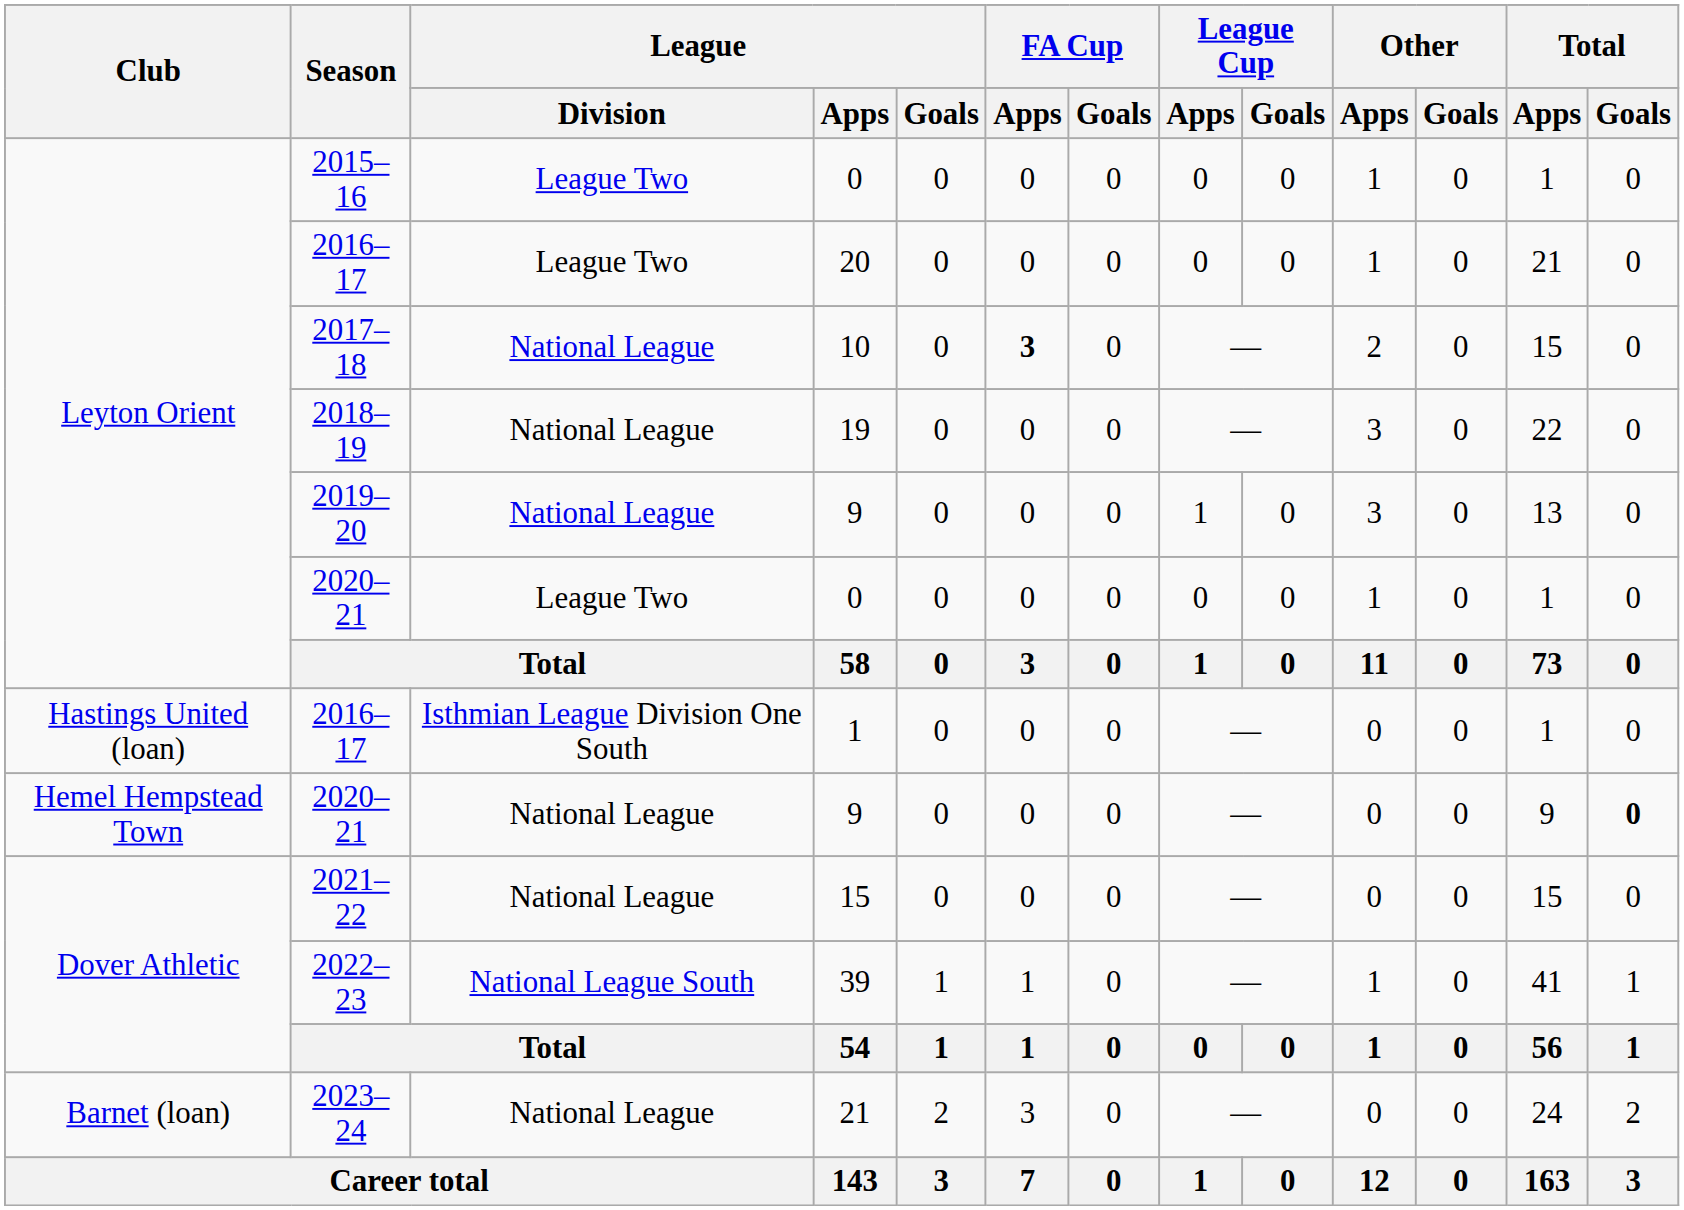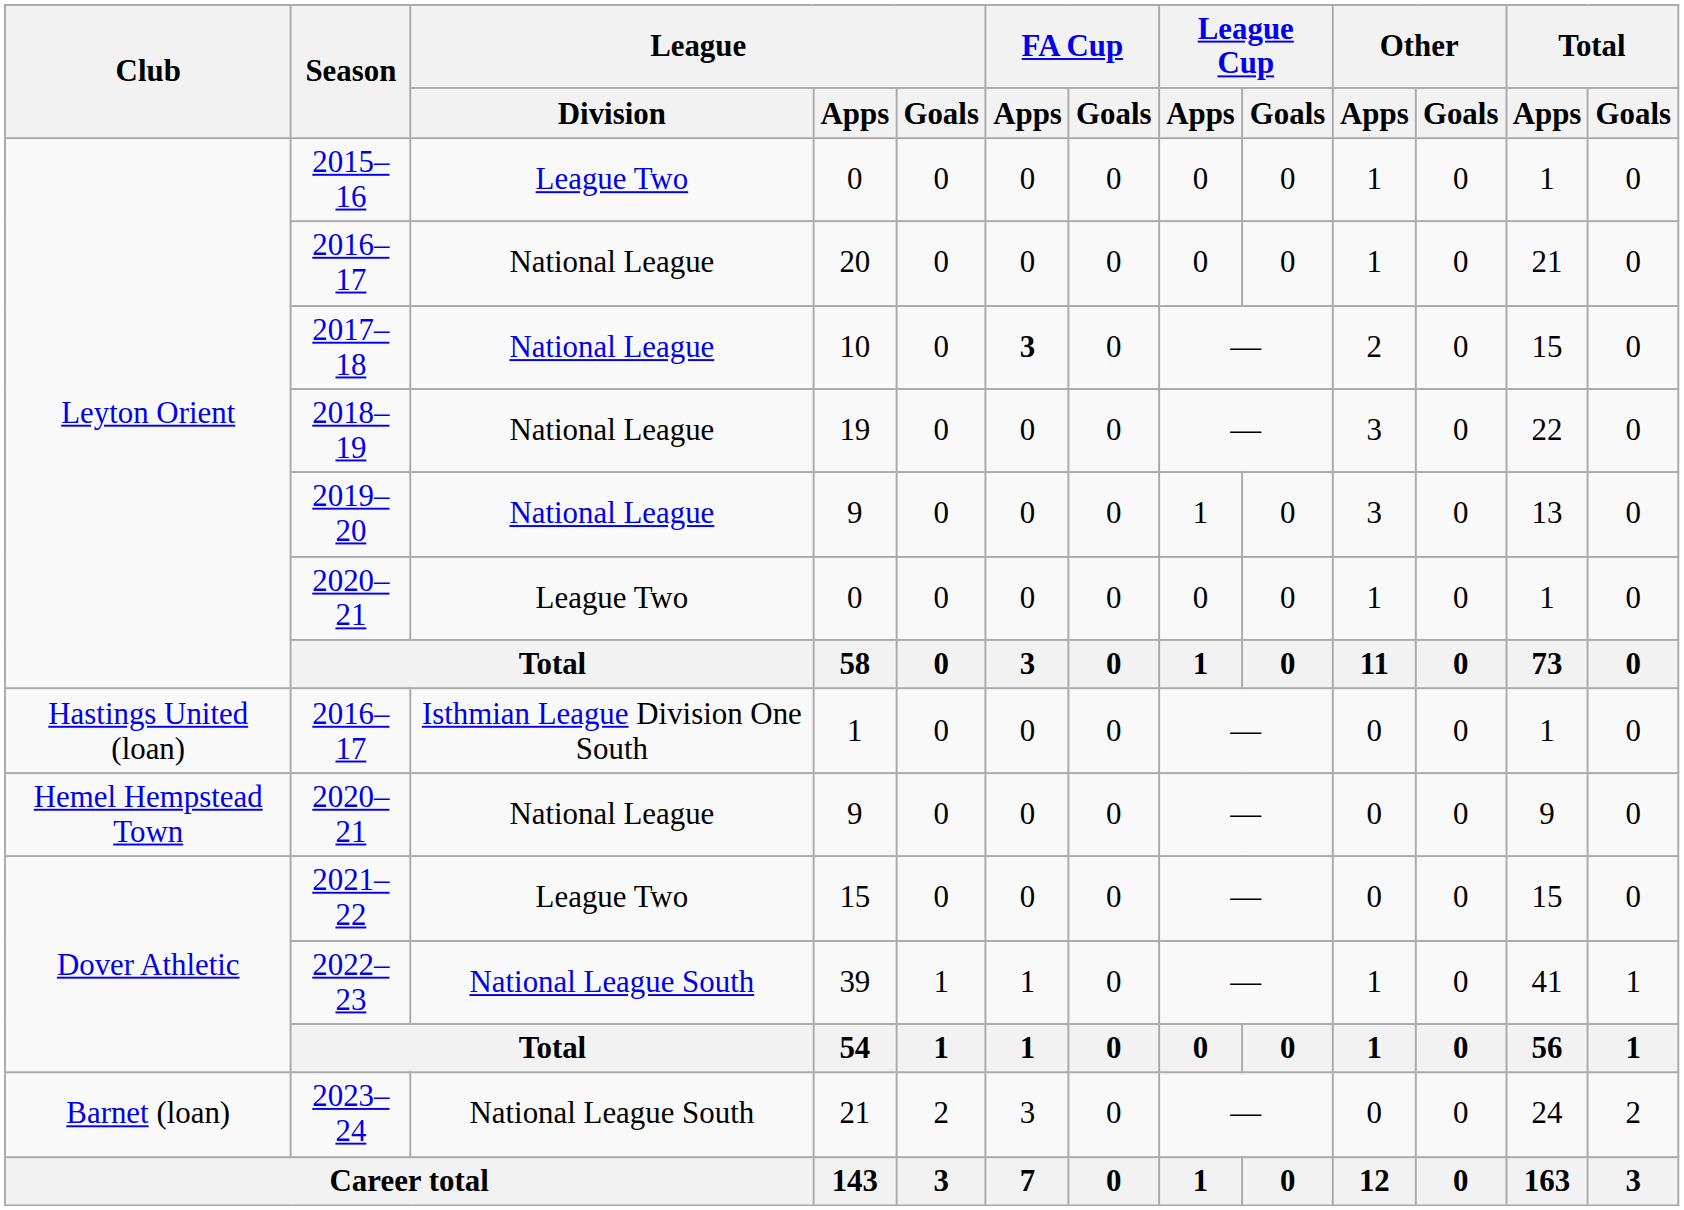2016–17 / 20 | League / Division: League Two -> National League
2020–21 / 9 | Total / Goals: bold -> normal
2021–22 | League / Division: National League -> League Two
2023–24 | League / Division: National League -> National League South
